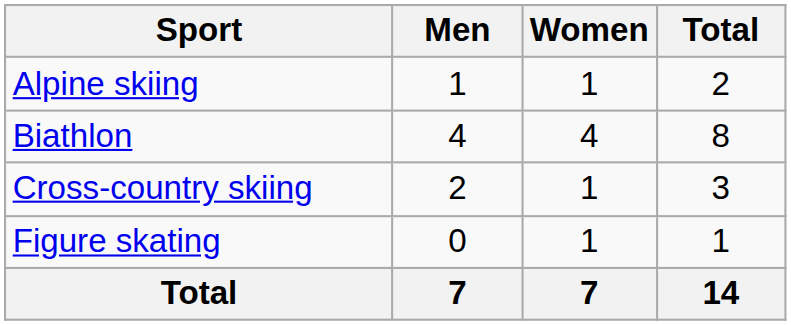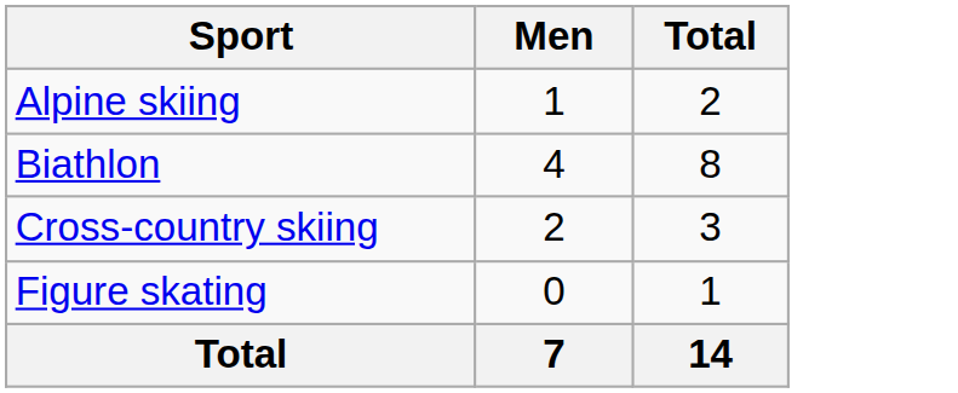- column: Women | 1 | 4 | 1 | 1 | 7
